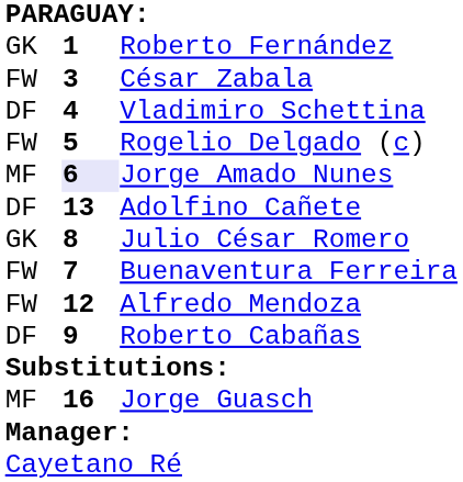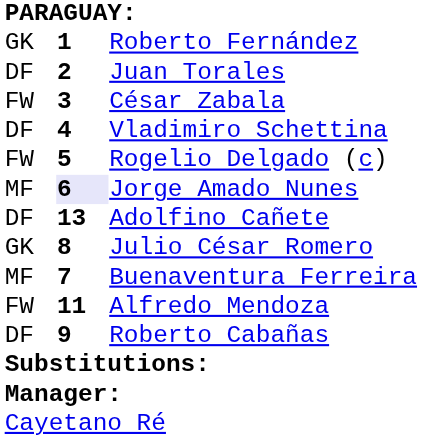+ row: DF | 2 | Juan Torales
Buenaventura Ferreira | column 1: FW -> MF
Alfredo Mendoza | column 2: 12 -> 11
- row: MF | 16 | Jorge Guasch
